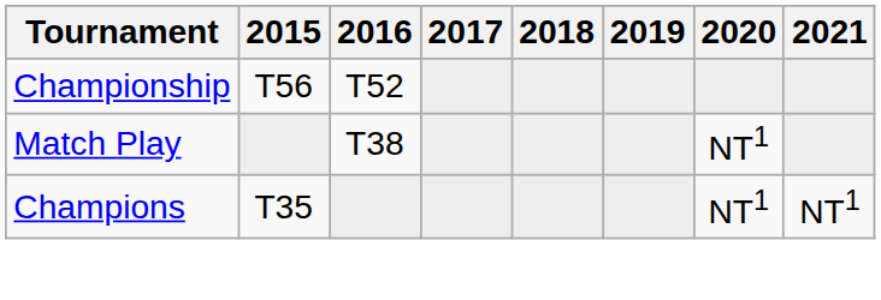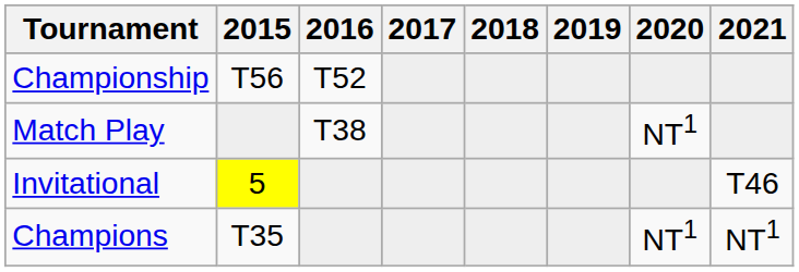+ row: Invitational | 5 | T46
